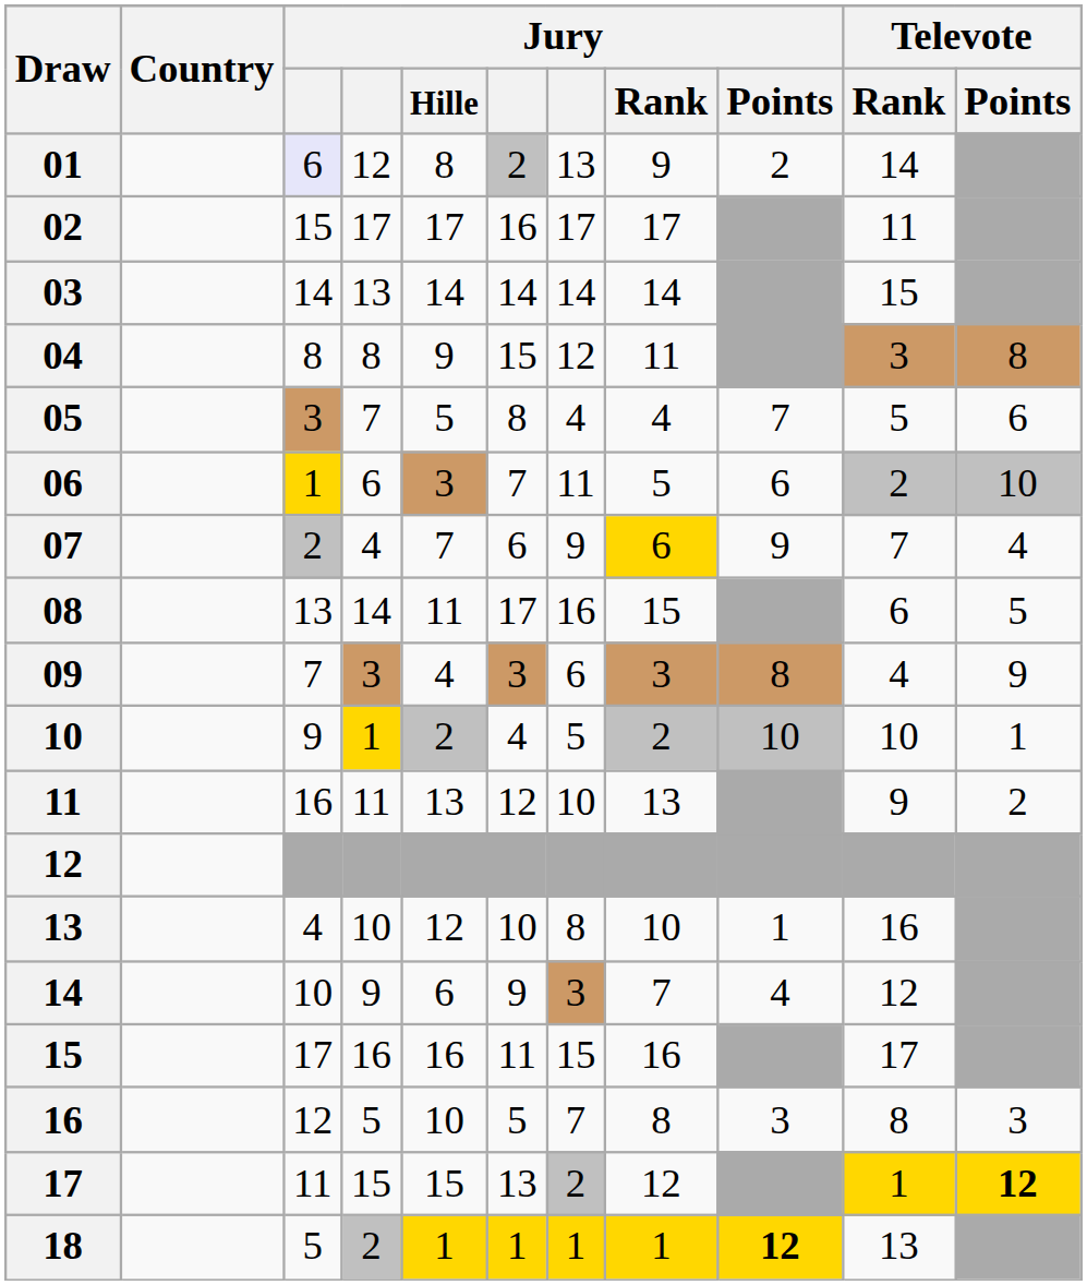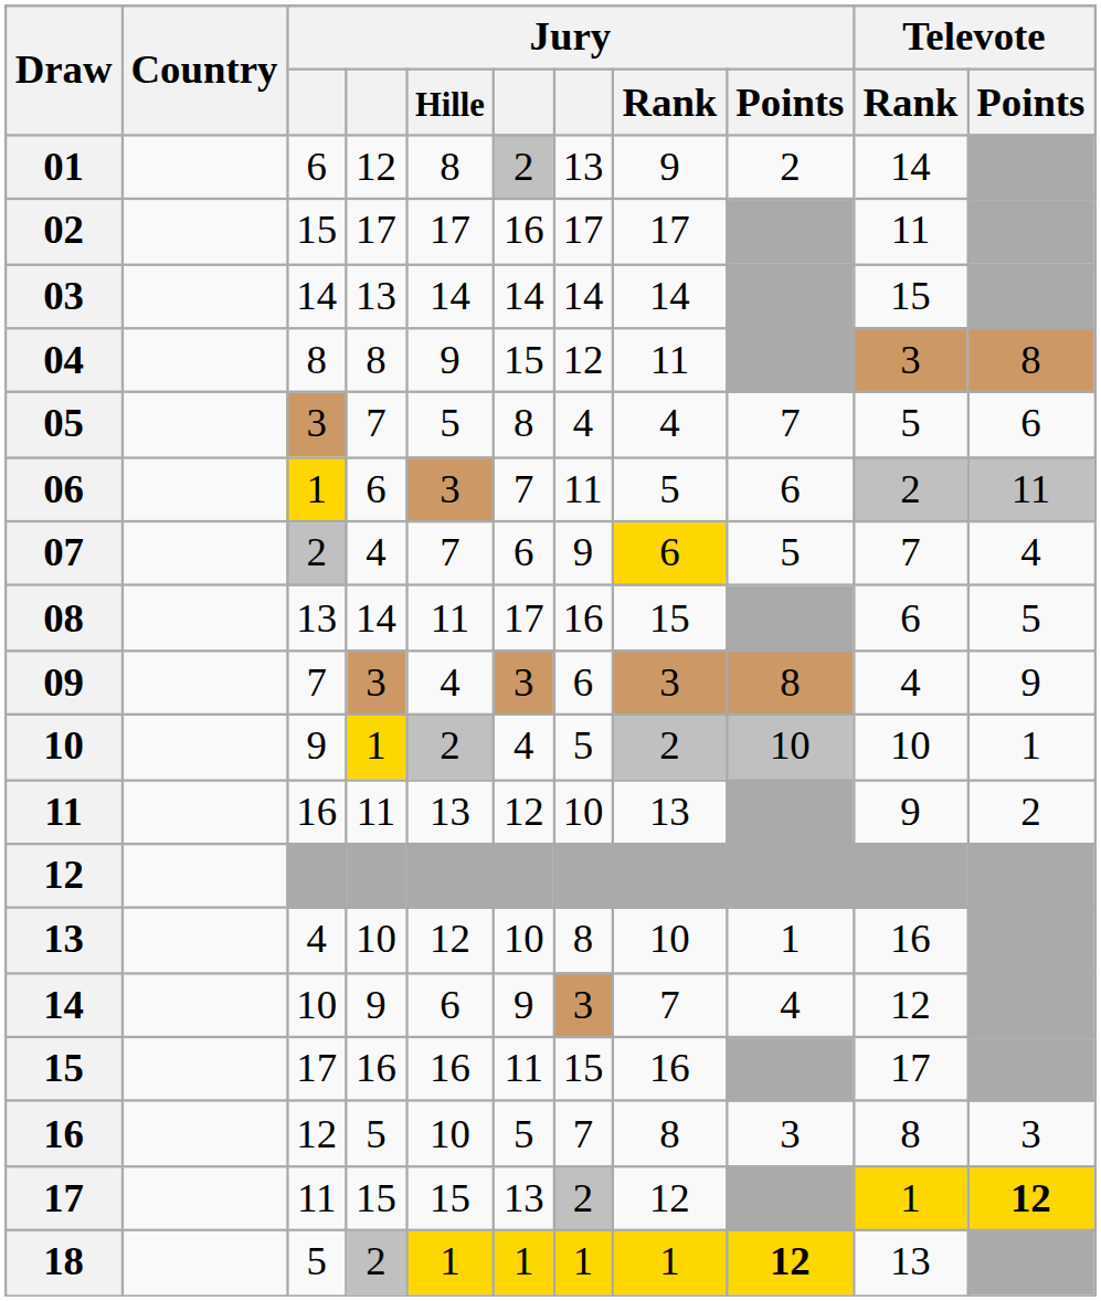01 | column 3: lavender background -> no background
06 | Televote / Points: 10 -> 11
07 | Jury / Points: 9 -> 5
